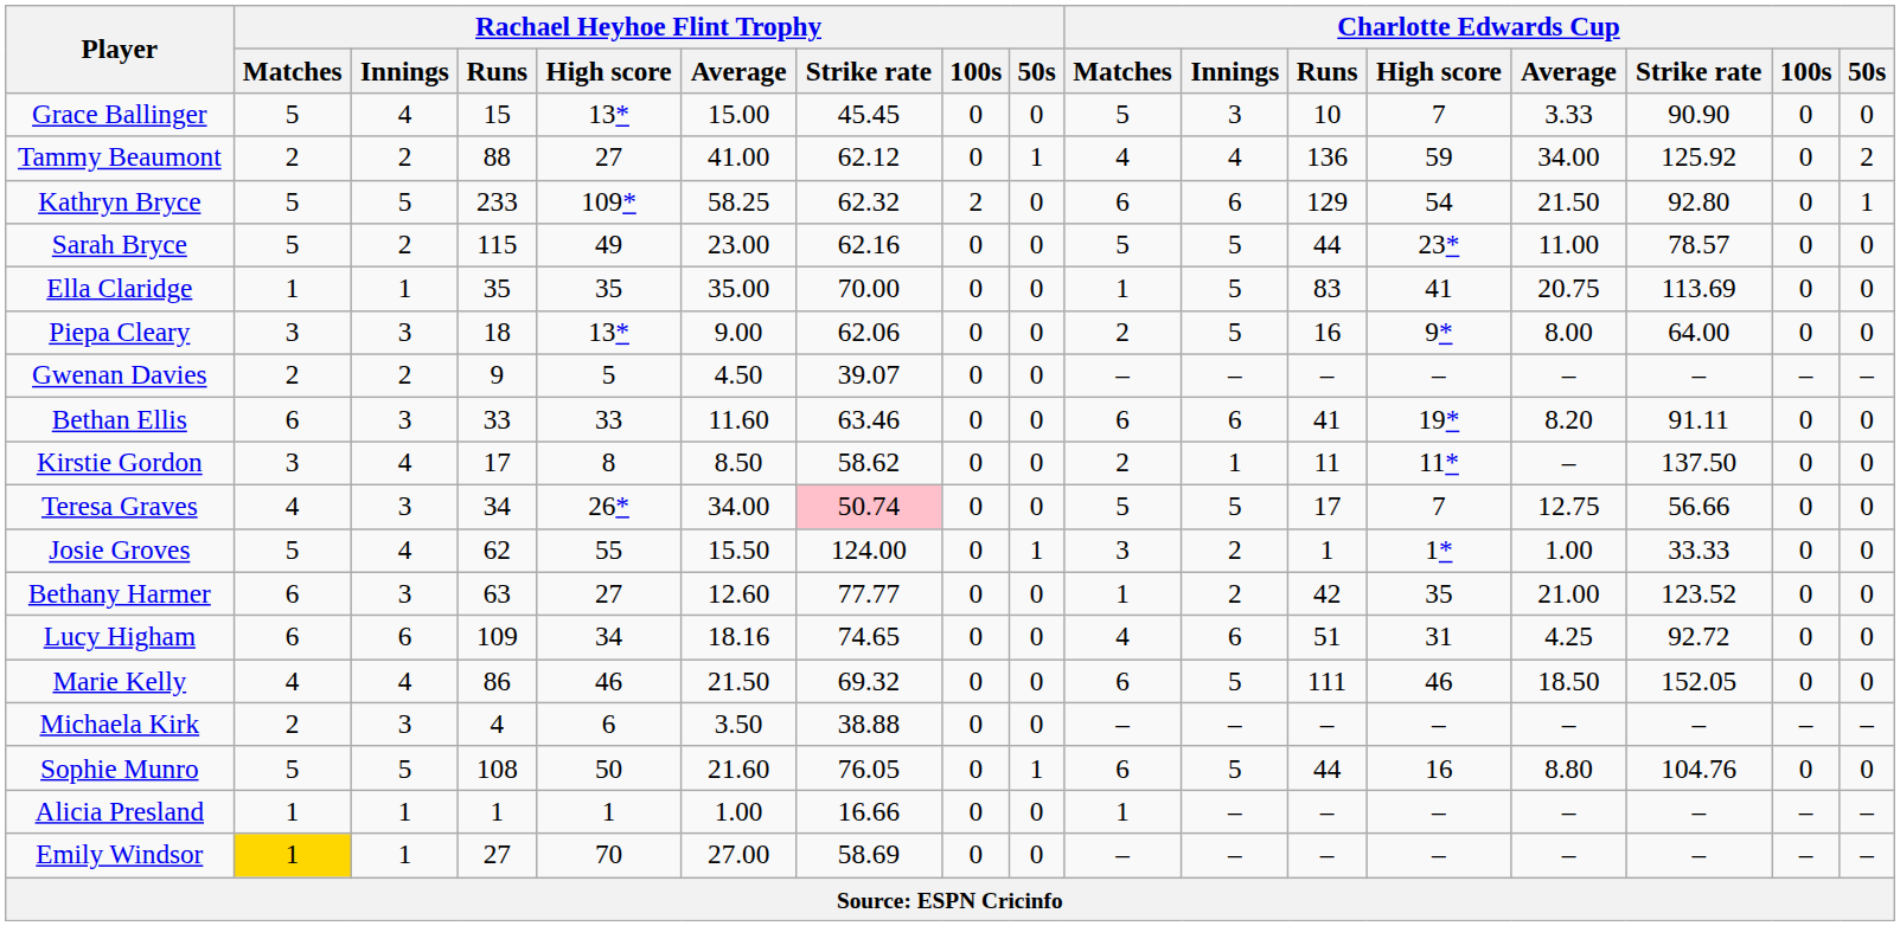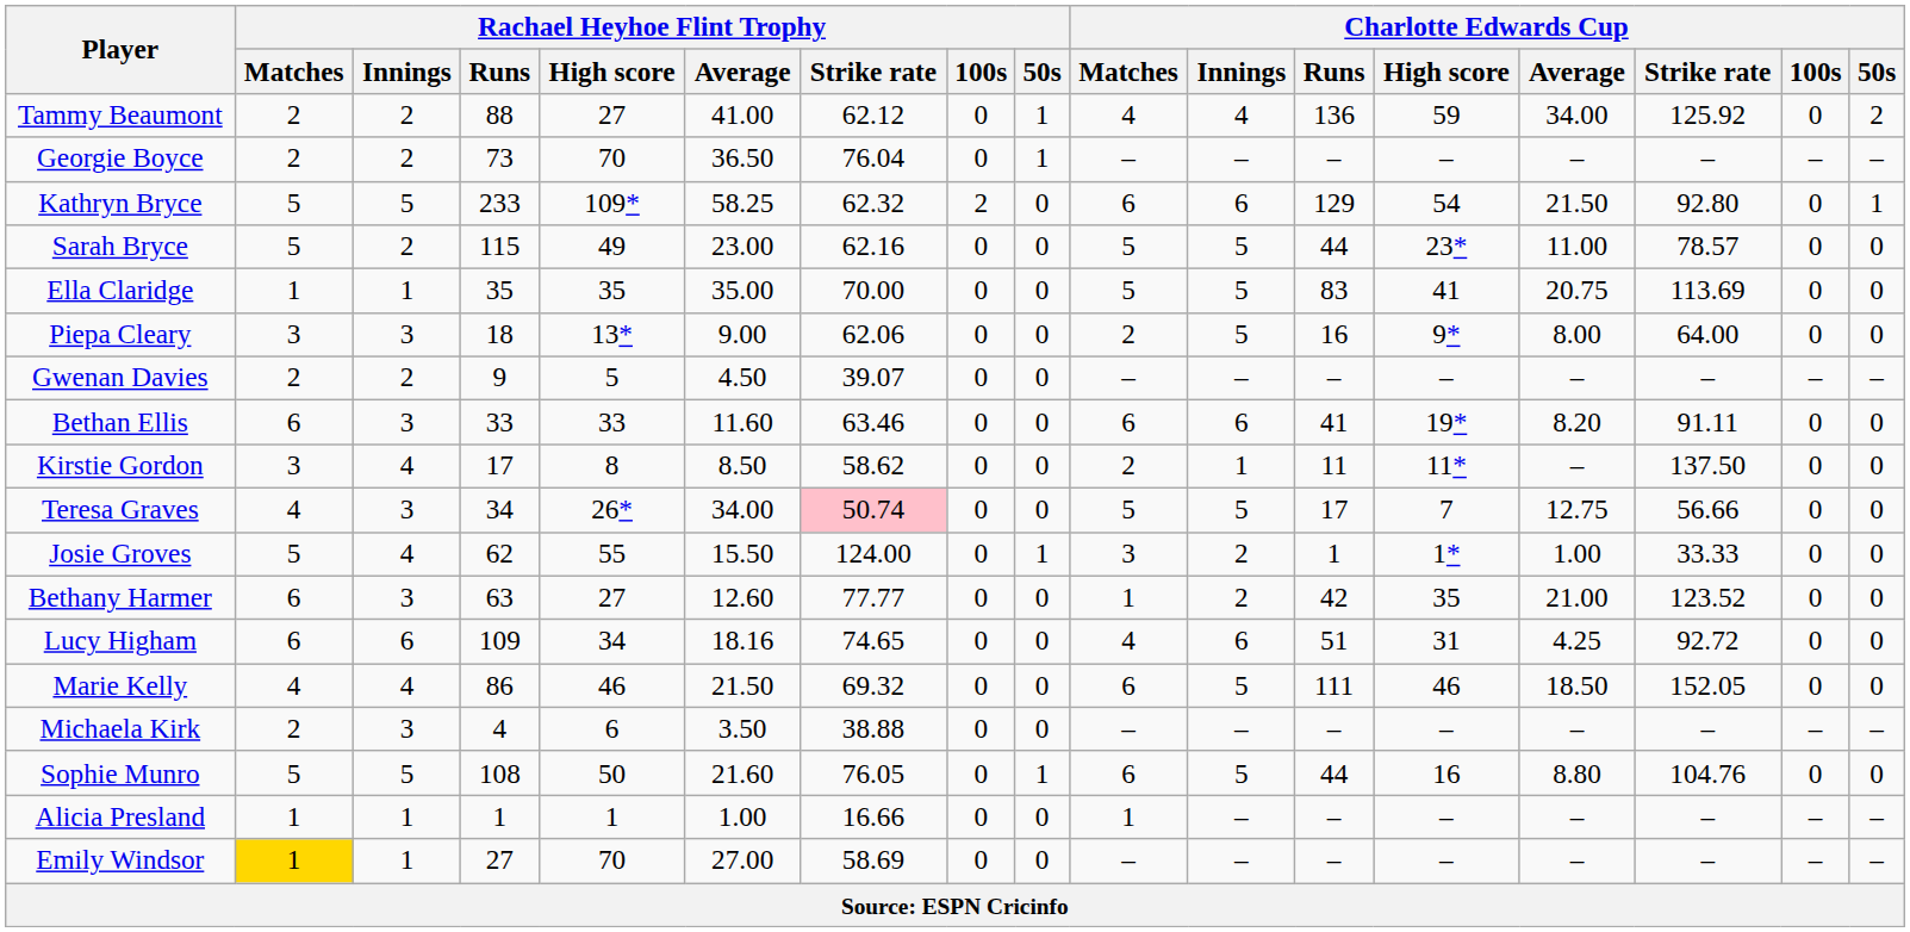- row: Grace Ballinger | 5 | 4 | 15 | 13* | 15.00 | 45.45 | 0 | 0 | 5 | 3 | 10 | 7 | 3.33 | 90.90 | 0 | 0
+ row: Georgie Boyce | 2 | 2 | 73 | 70 | 36.50 | 76.04 | 0 | 1 | – | – | – | – | – | – | – | –
Ella Claridge | Charlotte Edwards Cup / Matches: 1 -> 5
